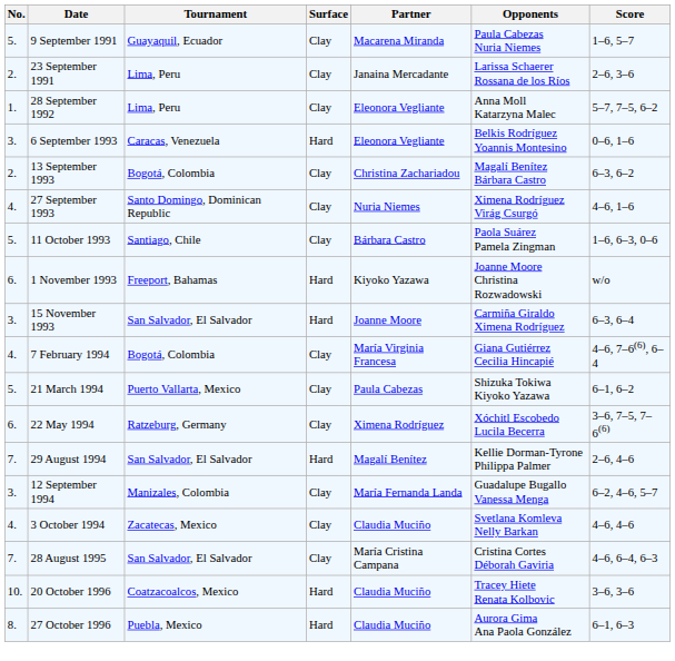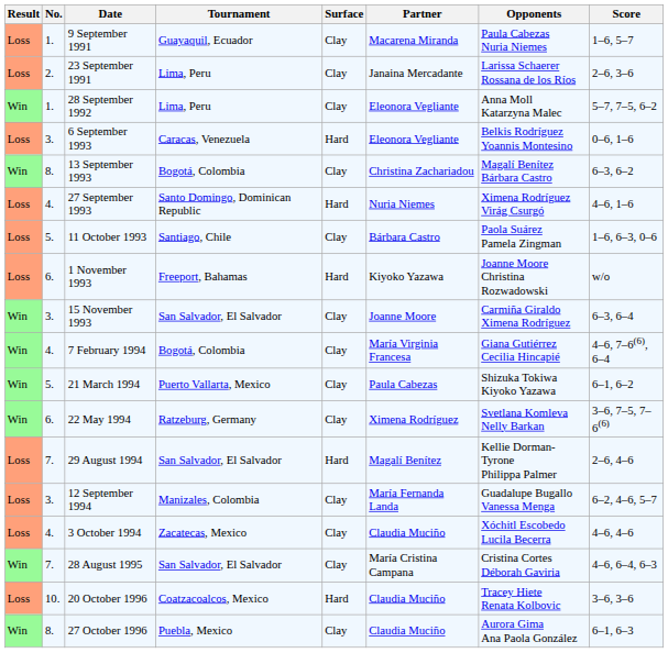+ column: Result | Loss | Loss | Win | Loss | Win | Loss | Loss | Loss | Win | Win | Win | Win | Loss | Loss | Loss | Win | Loss | Win
9 September 1991 | No.: 5. -> 1.
13 September 1993 | No.: 2. -> 8.
27 September 1993 | Surface: Clay -> Hard
15 November 1993 | Surface: Hard -> Clay
22 May 1994 | Opponents: Xóchitl Escobedo Lucila Becerra -> Svetlana Komleva Nelly Barkan
3 October 1994 | Opponents: Svetlana Komleva Nelly Barkan -> Xóchitl Escobedo Lucila Becerra
27 October 1996 | Surface: Hard -> Clay
